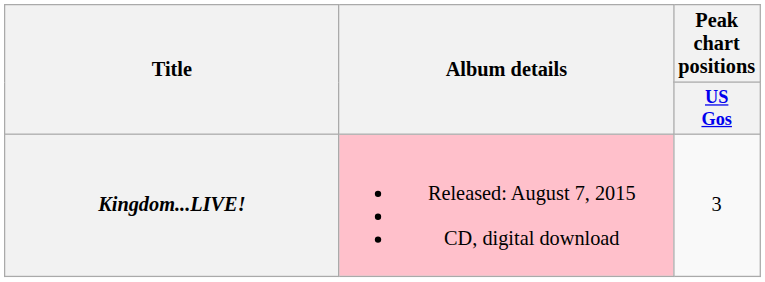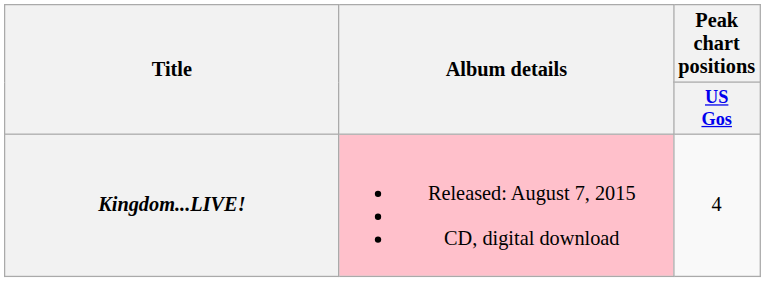Kingdom...LIVE! | Peak chart positions / US Gos: 3 -> 4
